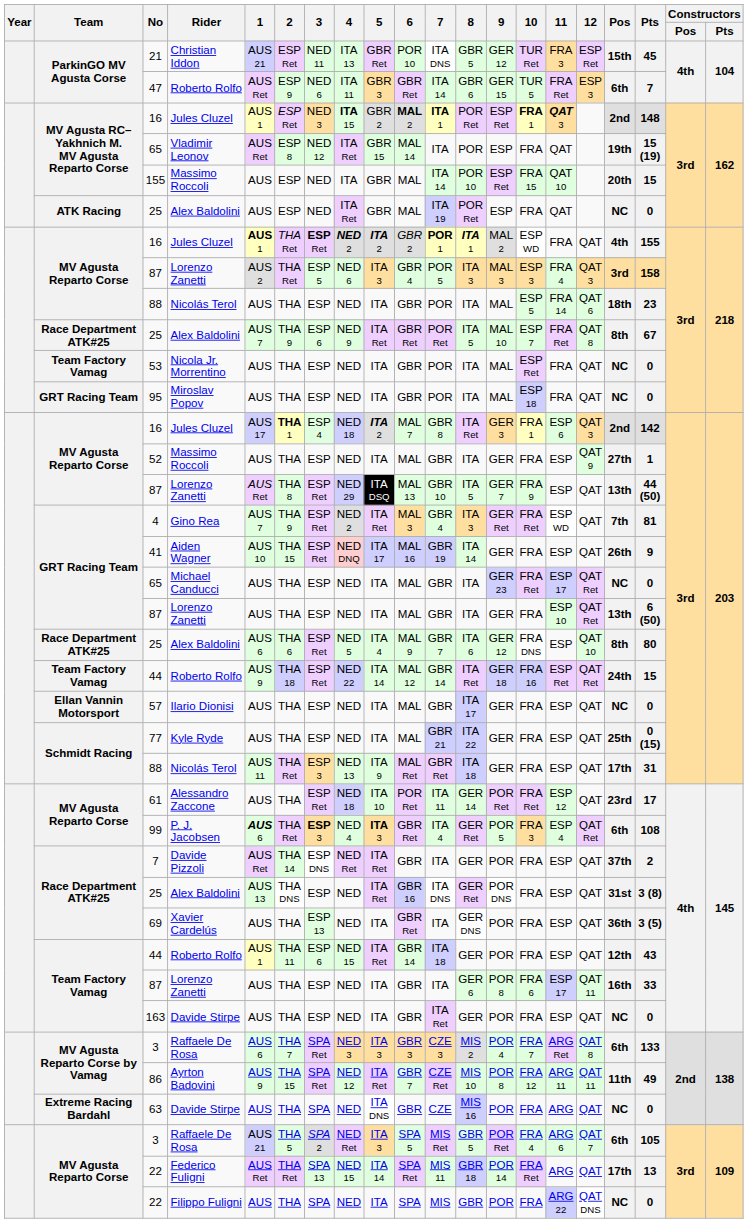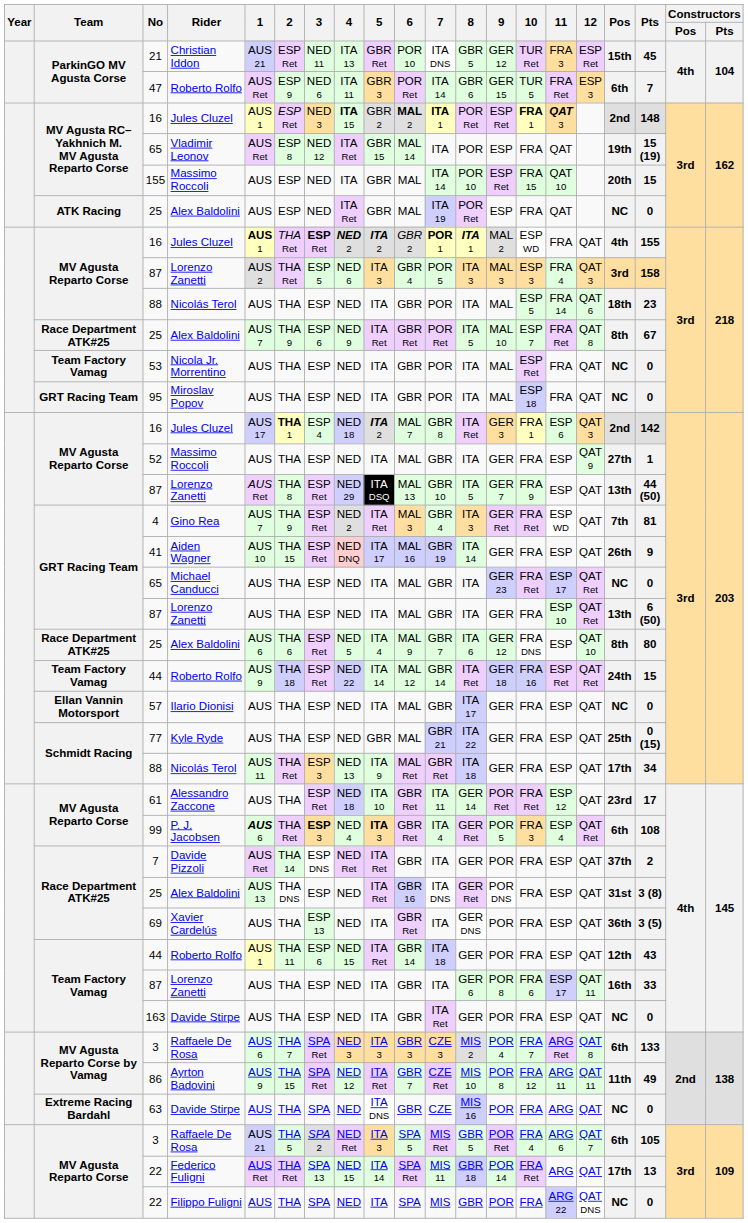47 | 6: GBR Ret -> POR Ret
77 | 5: ITA -> GBR
Schmidt Racing / 88 | Pts: 31 -> 34
61 | 6: POR Ret -> GBR Ret
